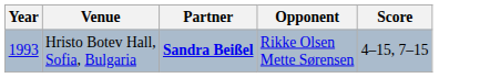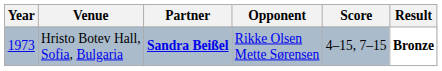+ column: Result | Bronze
Hristo Botev Hall, Sofia, Bulgaria | Year: 1993 -> 1973
